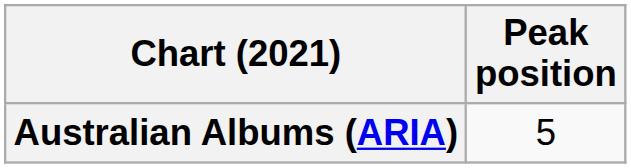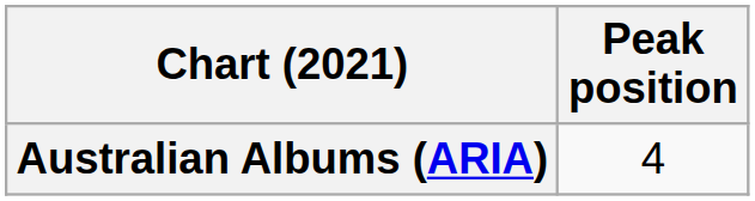Australian Albums (ARIA) | Peak position: 5 -> 4
